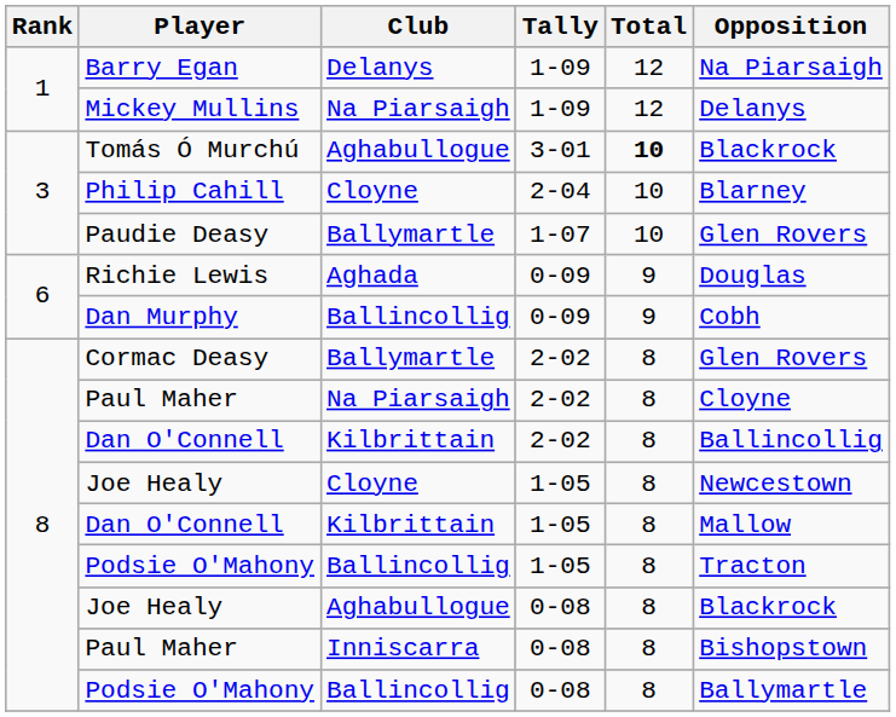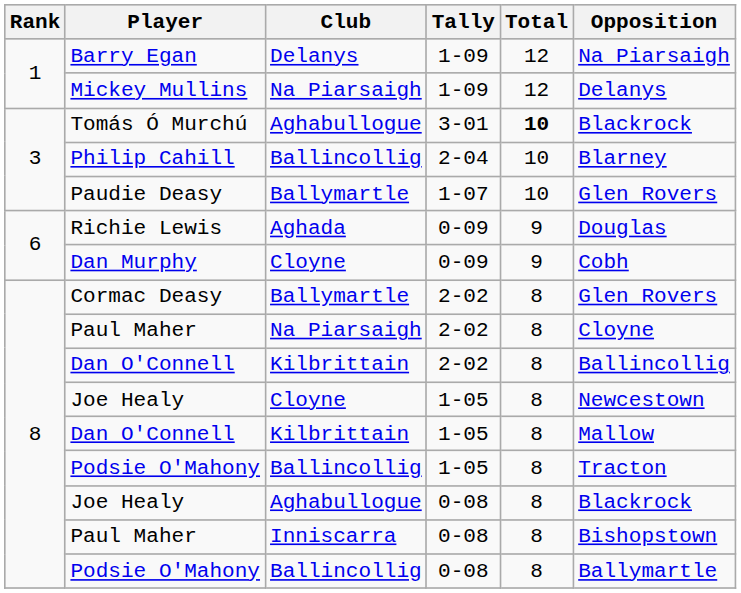Philip Cahill | Club: Cloyne -> Ballincollig
Dan Murphy | Club: Ballincollig -> Cloyne
